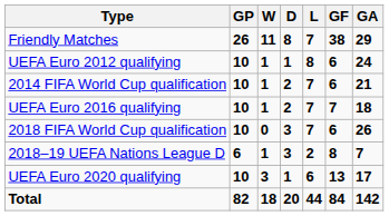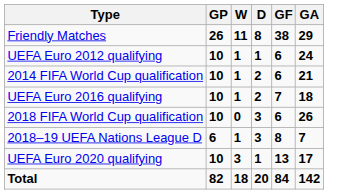- column: L | 7 | 8 | 7 | 7 | 7 | 2 | 6 | 44
